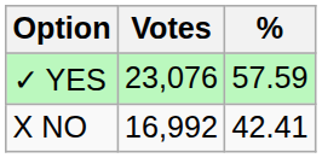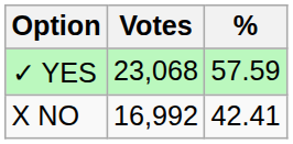✓ YES | Votes: 23,076 -> 23,068
